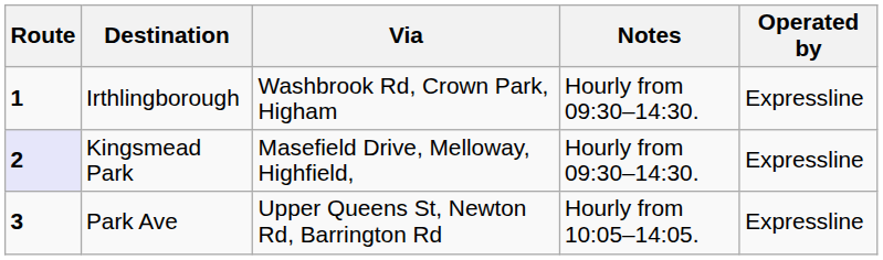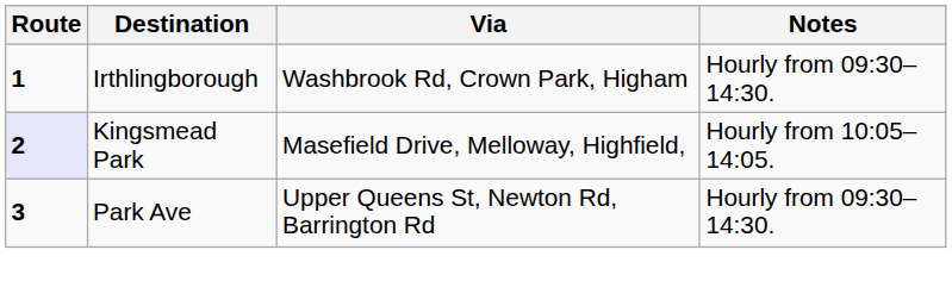- column: Operated by | Expressline | Expressline | Expressline
Kingsmead Park | Notes: Hourly from 09:30–14:30. -> Hourly from 10:05–14:05.
Park Ave | Notes: Hourly from 10:05–14:05. -> Hourly from 09:30–14:30.
